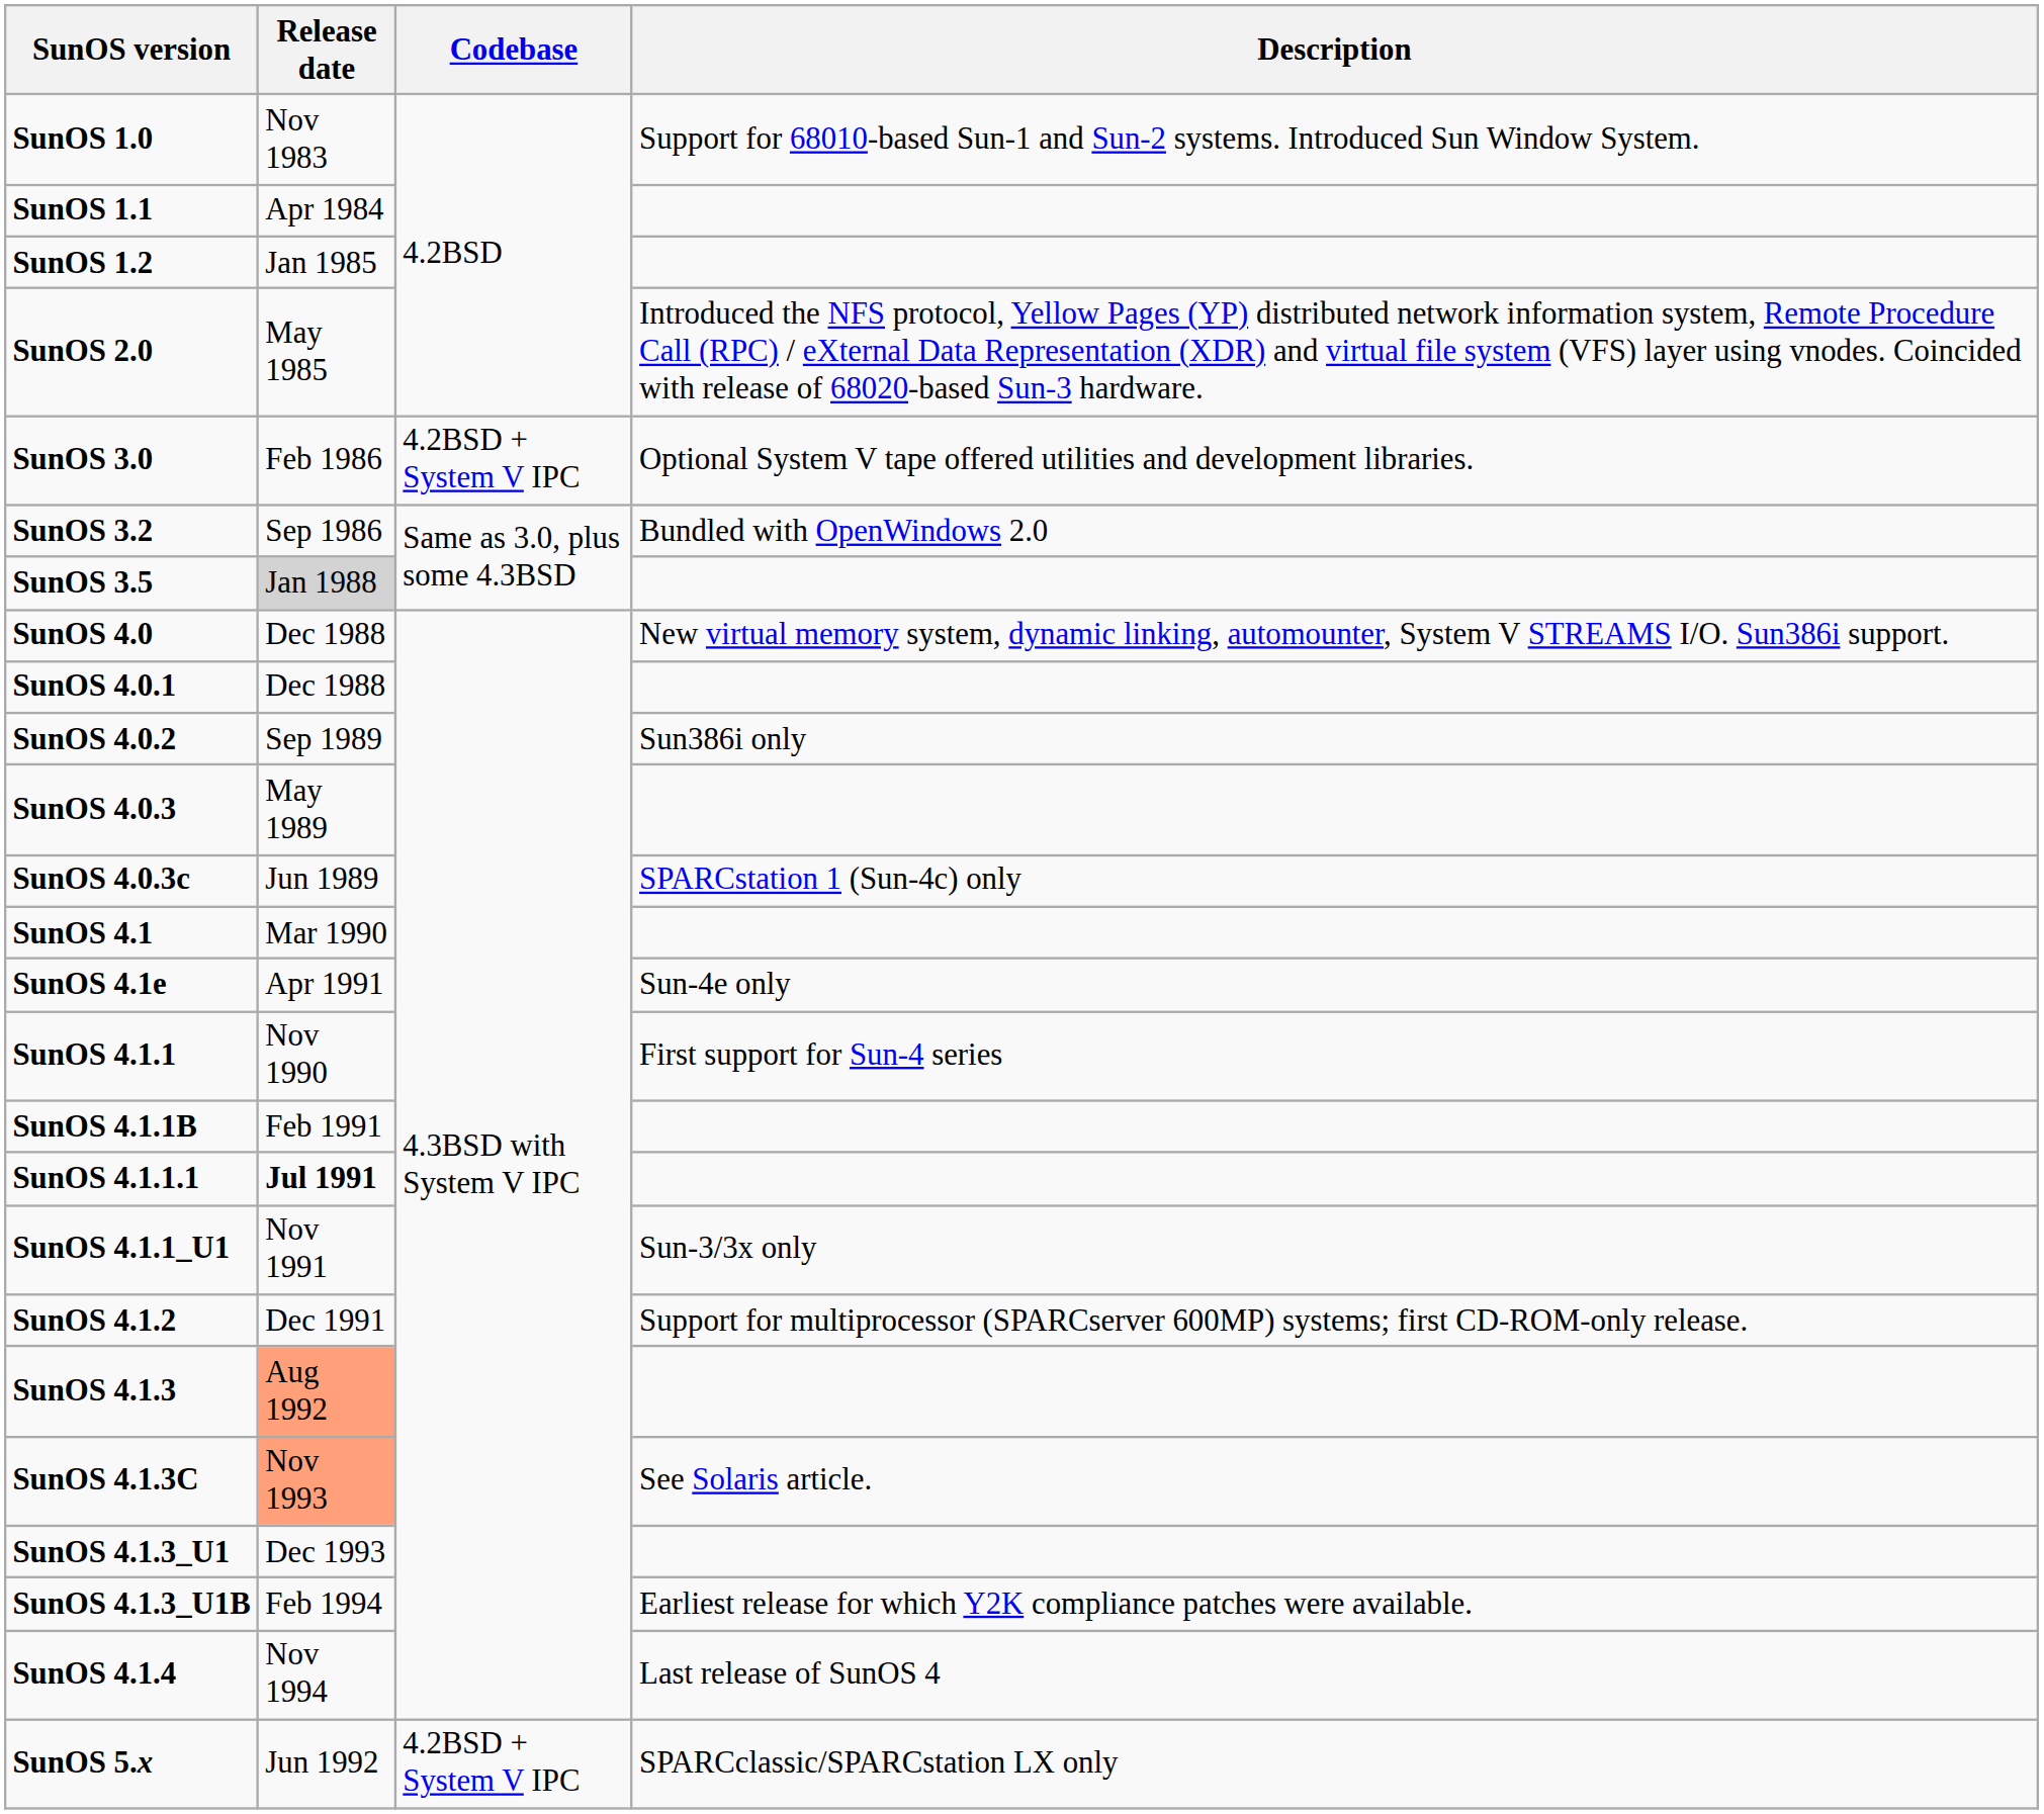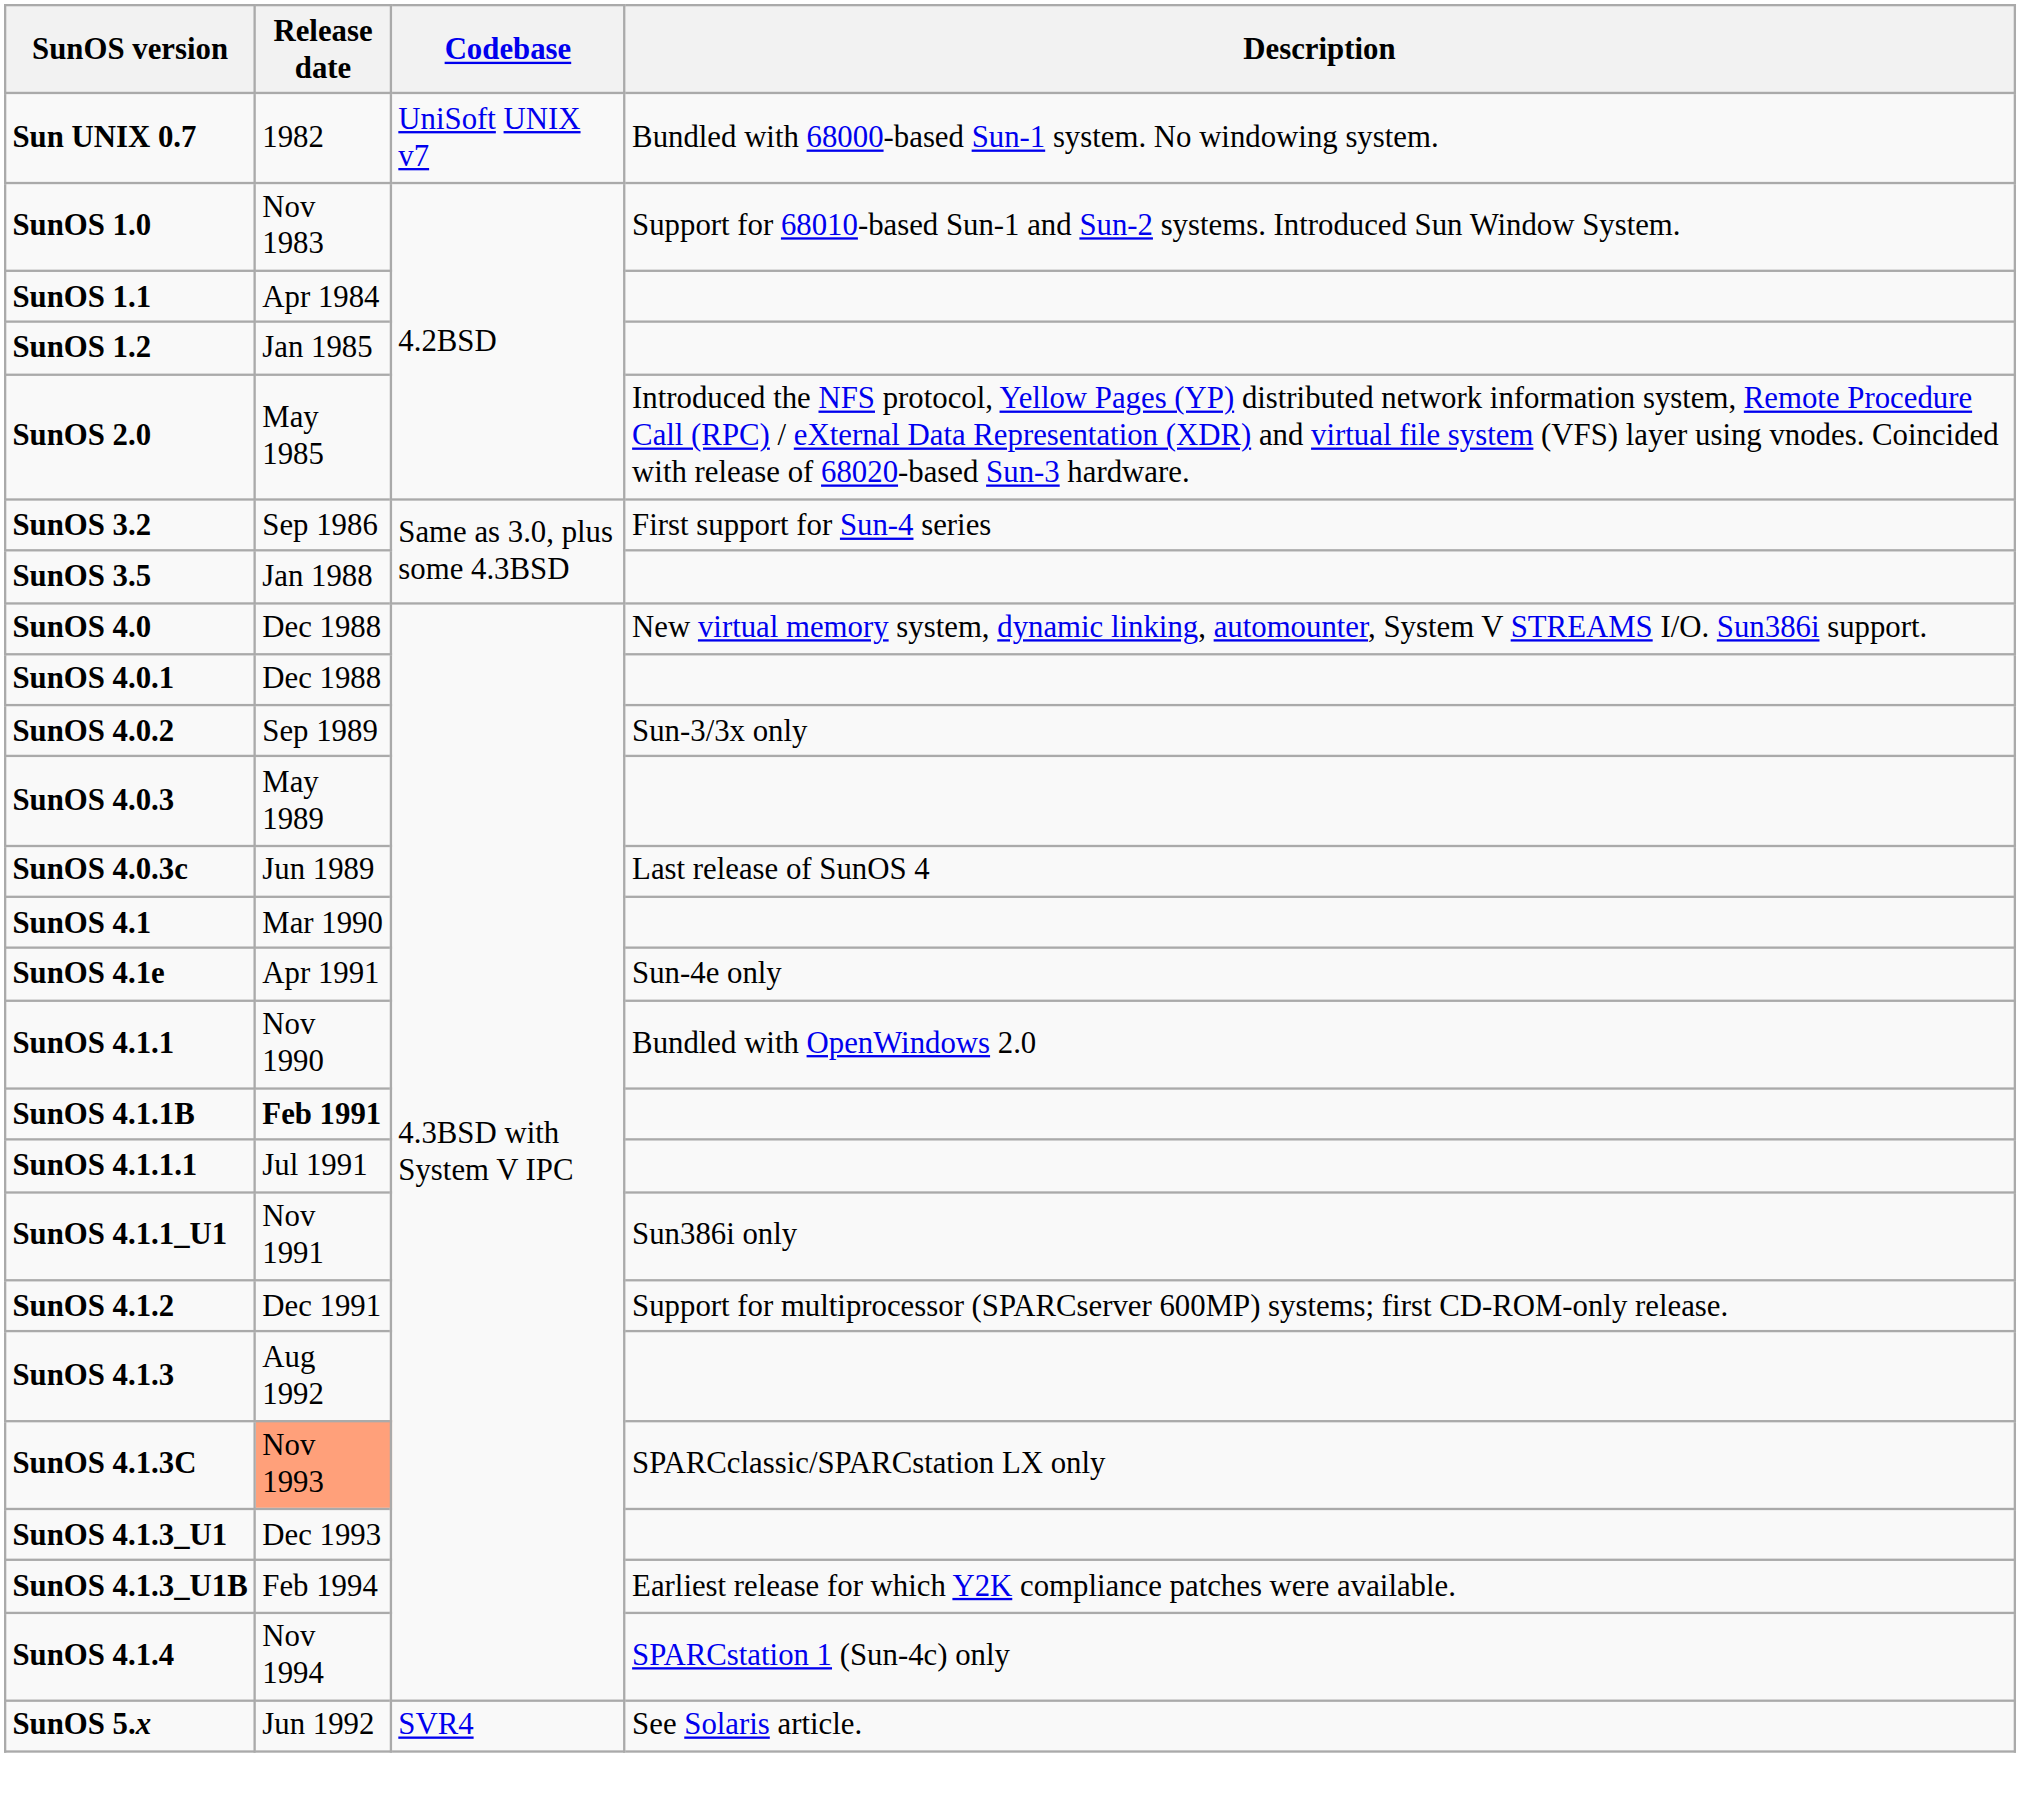+ row: Sun UNIX 0.7 | 1982 | UniSoft UNIX v7 | Bundled with 68000-based Sun-1 system. No windowing system.
- row: SunOS 3.0 | Feb 1986 | 4.2BSD + System V IPC | Optional System V tape offered utilities and development libraries.
SunOS 3.2 | Description: Bundled with OpenWindows 2.0 -> First support for Sun-4 series
SunOS 3.5 | Release date: lightgrey background -> no background
SunOS 4.0.2 | Description: Sun386i only -> Sun-3/3x only
SunOS 4.0.3c | Description: SPARCstation 1 (Sun-4c) only -> Last release of SunOS 4
SunOS 4.1.1 | Description: First support for Sun-4 series -> Bundled with OpenWindows 2.0
SunOS 4.1.1B | Release date: normal -> bold
SunOS 4.1.1.1 | Release date: bold -> normal
SunOS 4.1.1_U1 | Description: Sun-3/3x only -> Sun386i only
SunOS 4.1.3 | Release date: lightsalmon background -> no background
SunOS 4.1.3C | Description: See Solaris article. -> SPARCclassic/SPARCstation LX only
SunOS 4.1.4 | Description: Last release of SunOS 4 -> SPARCstation 1 (Sun-4c) only
SunOS 5.x | Codebase: 4.2BSD + System V IPC -> SVR4
SunOS 5.x | Description: SPARCclassic/SPARCstation LX only -> See Solaris article.
